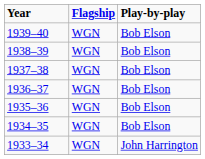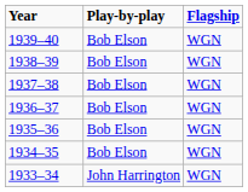columns swapped: Flagship <-> Play-by-play
